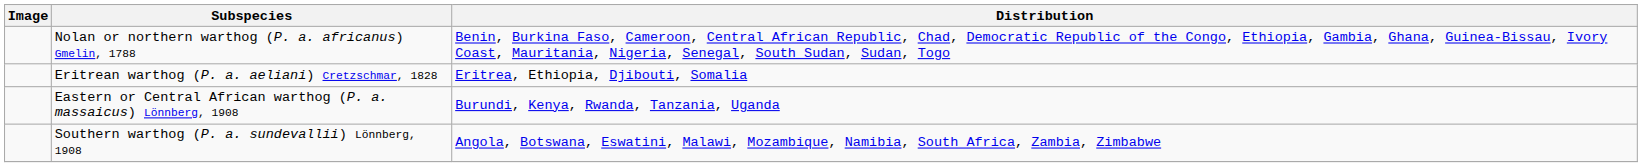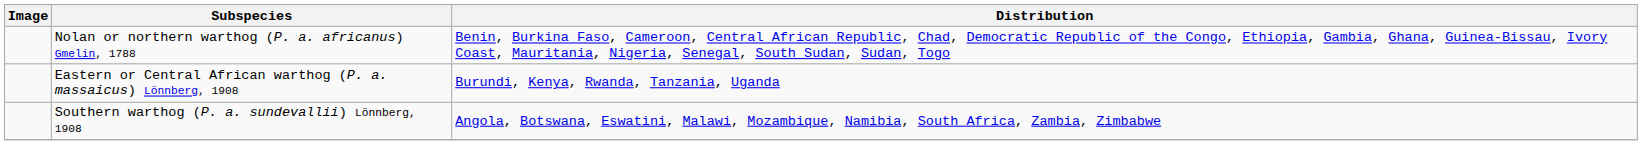- row: Eritrean warthog (P. a. aeliani) Cretzschmar, 1828 | Eritrea, Ethiopia, Djibouti, Somalia
